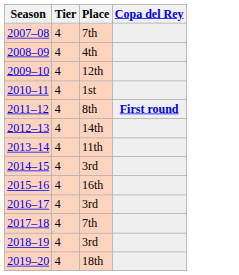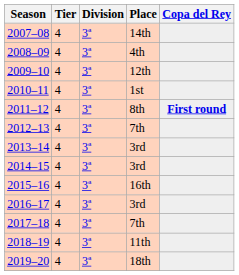+ column: Division | 3ª | 3ª | 3ª | 3ª | 3ª | 3ª | 3ª | 3ª | 3ª | 3ª | 3ª | 3ª | 3ª
2007–08 | Place: 7th -> 14th
2012–13 | Place: 14th -> 7th
2013–14 | Place: 11th -> 3rd
2018–19 | Place: 3rd -> 11th
